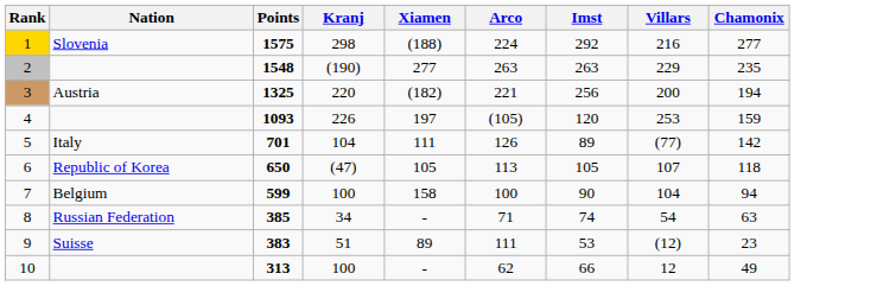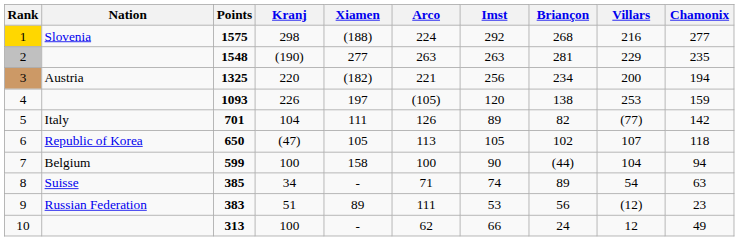+ column: Briançon | 268 | 281 | 234 | 138 | 82 | 102 | (44) | 89 | 56 | 24
8 | Nation: Russian Federation -> Suisse
9 | Nation: Suisse -> Russian Federation
